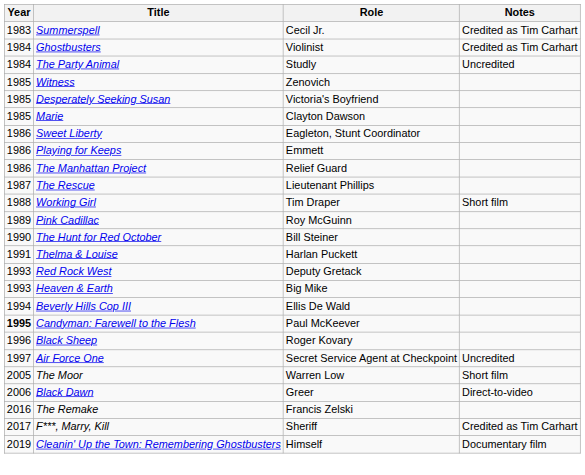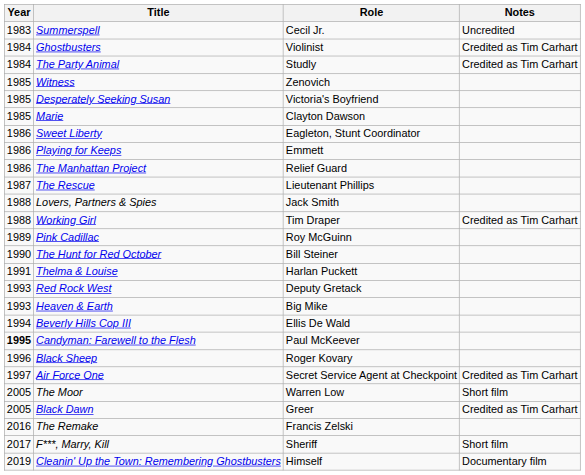Summerspell | Notes: Credited as Tim Carhart -> Uncredited
The Party Animal | Notes: Uncredited -> Credited as Tim Carhart
+ row: 1988 | Lovers, Partners & Spies | Jack Smith
Working Girl | Notes: Short film -> Credited as Tim Carhart
Air Force One | Notes: Uncredited -> Credited as Tim Carhart
Black Dawn | Year: 2006 -> 2005
Black Dawn | Notes: Direct-to-video -> Credited as Tim Carhart
F***, Marry, Kill | Notes: Credited as Tim Carhart -> Short film
